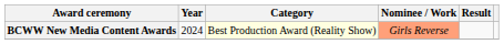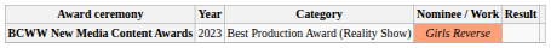BCWW New Media Content Awards | Year: 2024 -> 2023
BCWW New Media Content Awards | Category: lightyellow background -> no background
